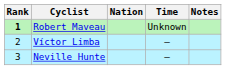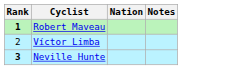- column: Time | Unknown | – | –
Neville Hunte | Rank: normal -> bold
